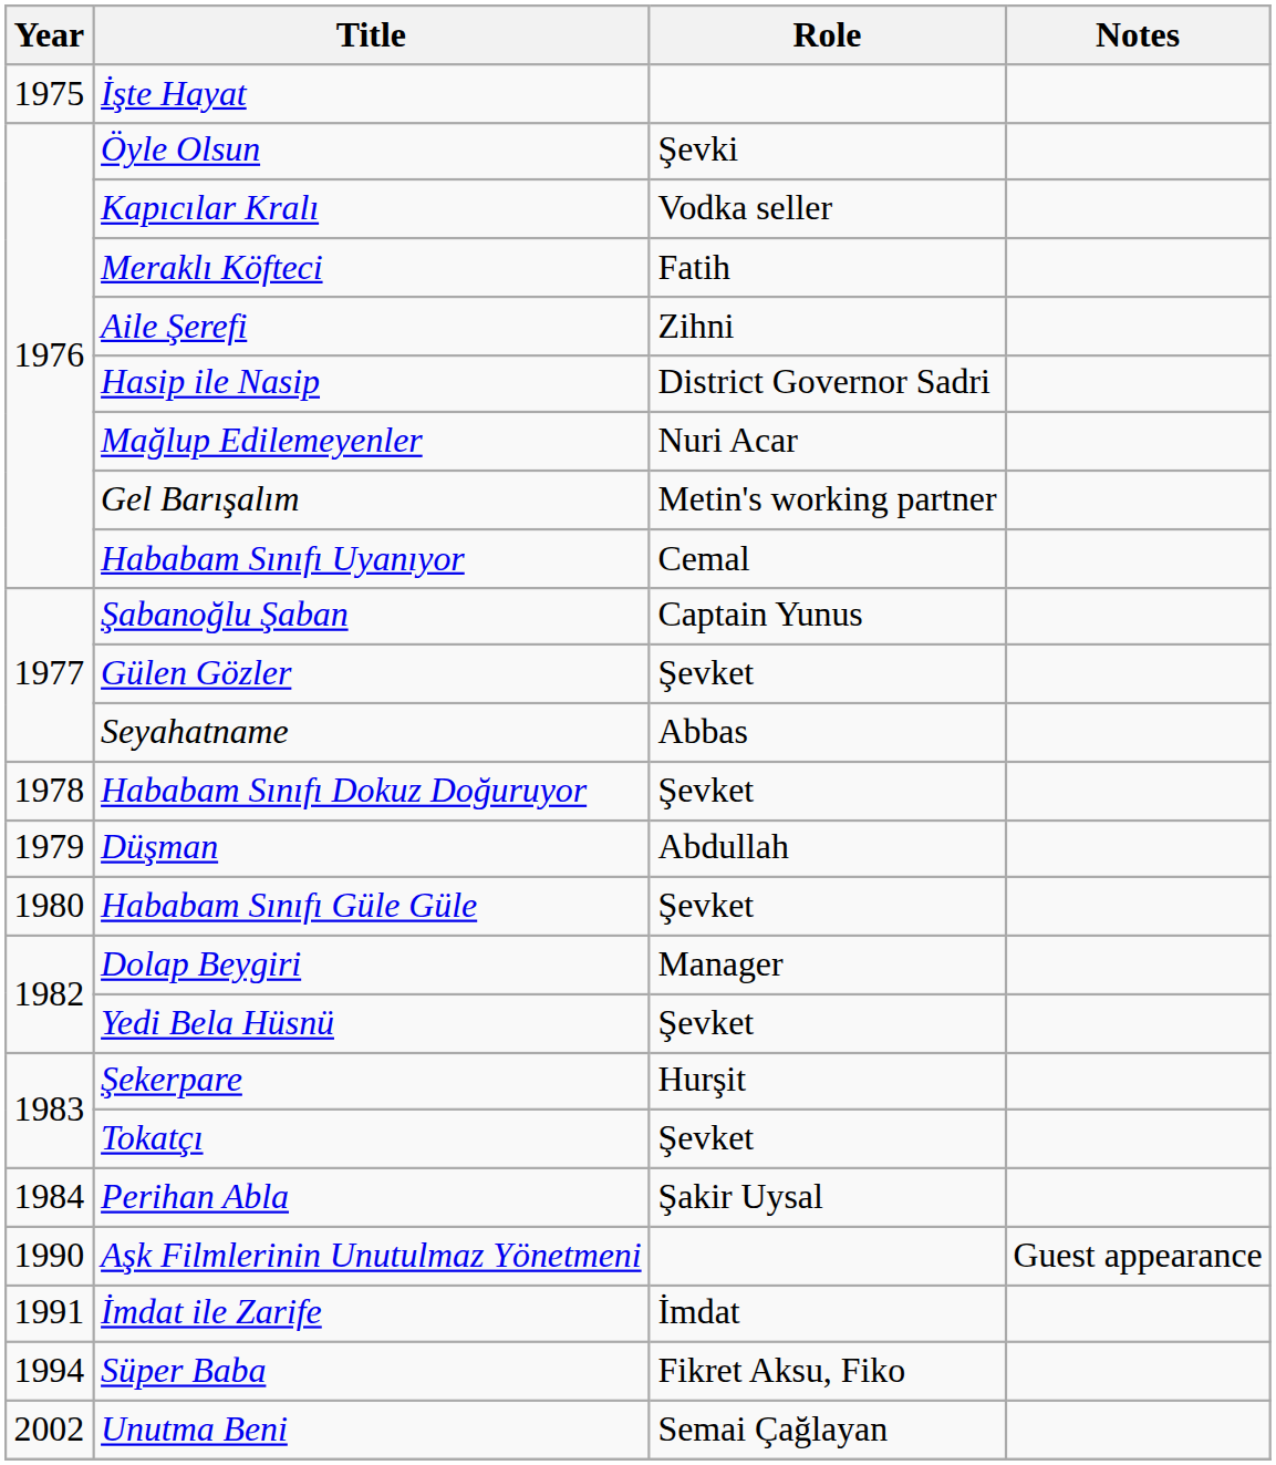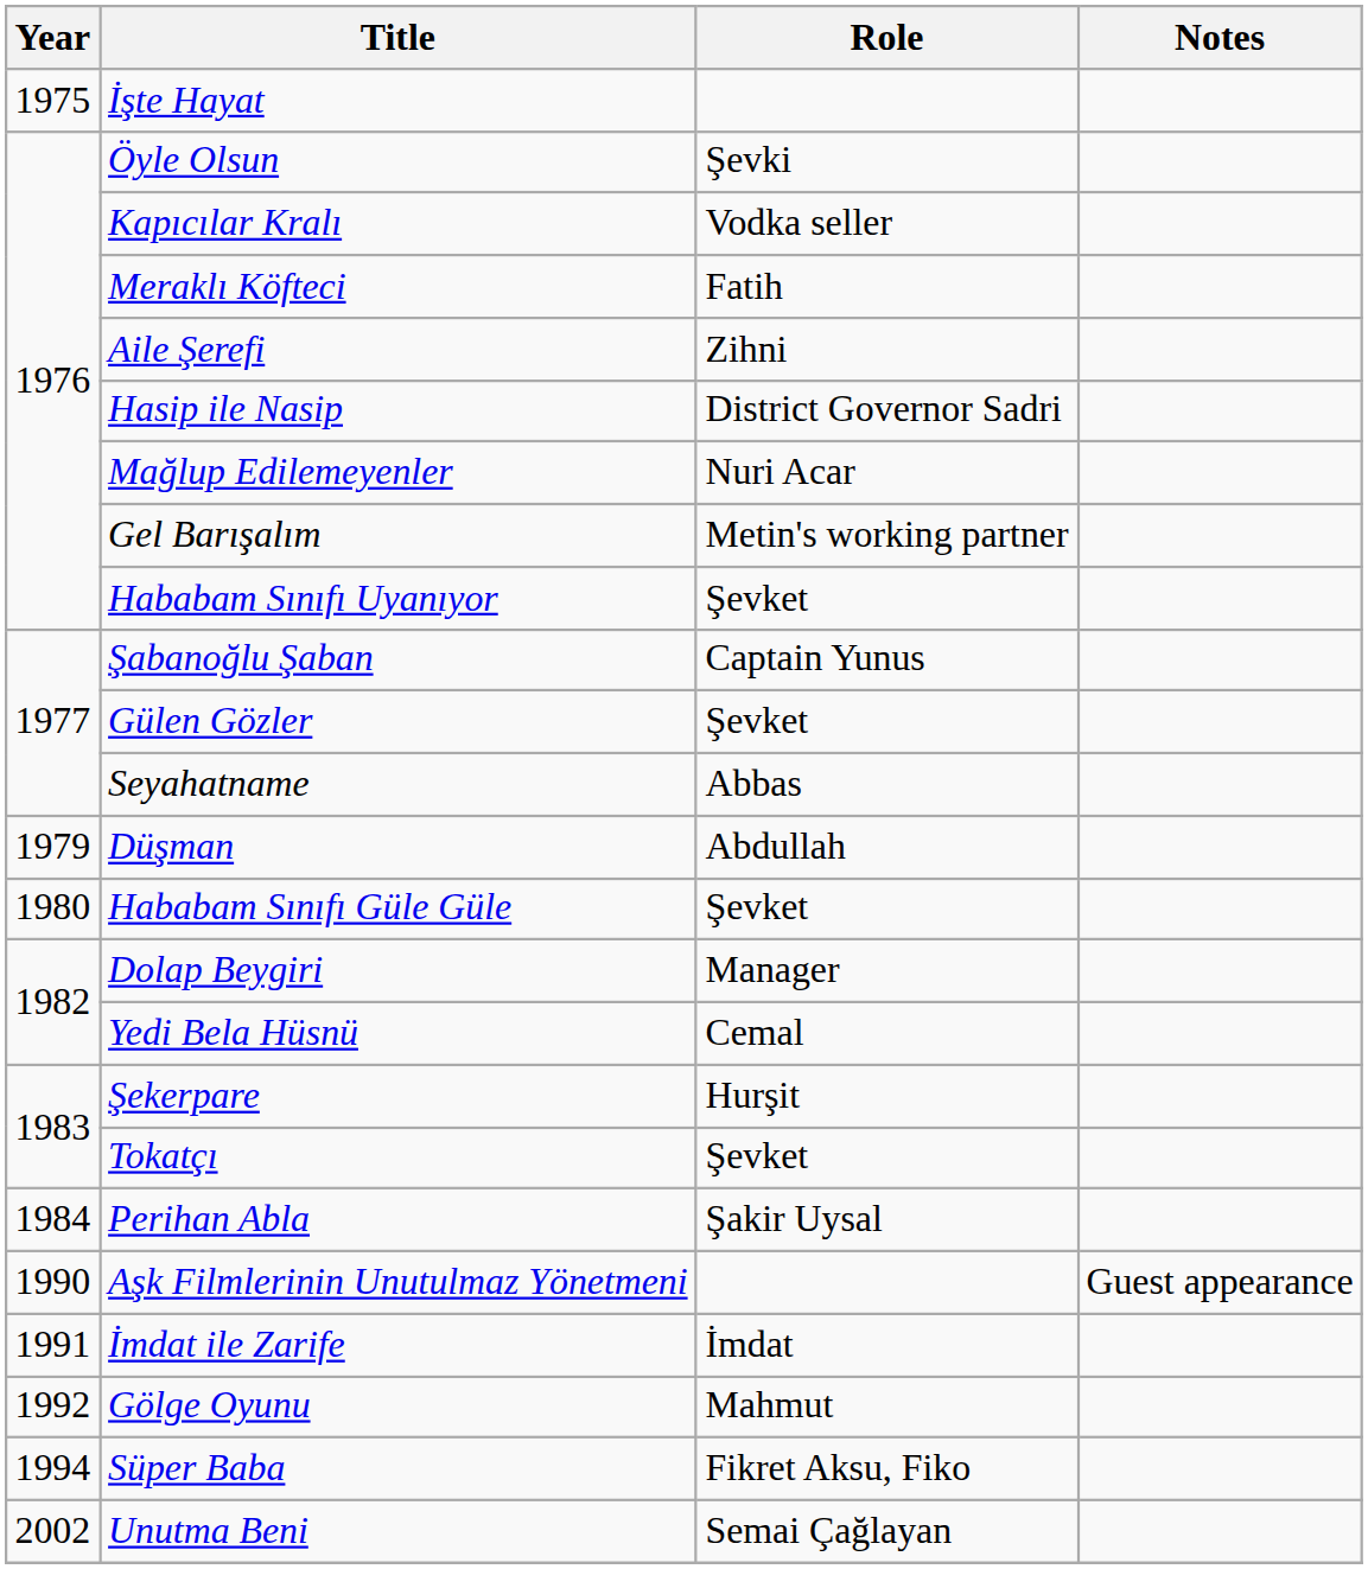Hababam Sınıfı Uyanıyor | Role: Cemal -> Şevket
- row: 1978 | Hababam Sınıfı Dokuz Doğuruyor | Şevket
Yedi Bela Hüsnü | Role: Şevket -> Cemal
+ row: 1992 | Gölge Oyunu | Mahmut
